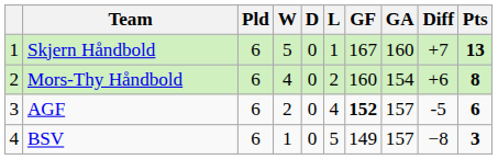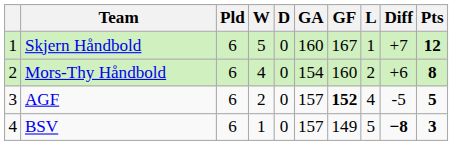columns swapped: L <-> GA
Skjern Håndbold | Pts: 13 -> 12
AGF | Pts: 6 -> 5
BSV | Diff: normal -> bold
